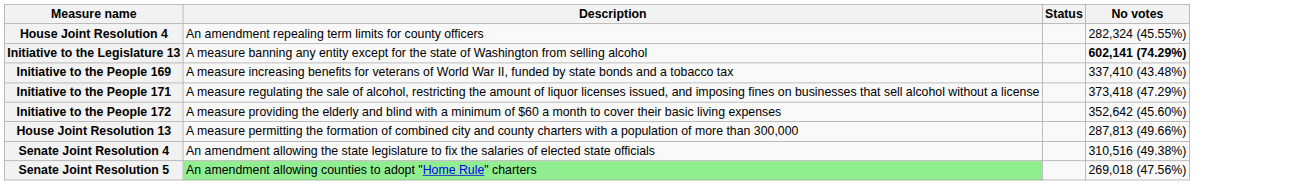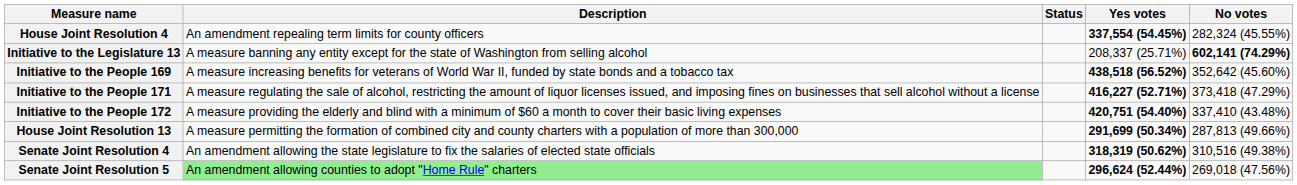+ column: Yes votes | 337,554 (54.45%) | 208,337 (25.71%) | 438,518 (56.52%) | 416,227 (52.71%) | 420,751 (54.40%) | 291,699 (50.34%) | 318,319 (50.62%) | 296,624 (52.44%)
Initiative to the People 169 | No votes: 337,410 (43.48%) -> 352,642 (45.60%)
Initiative to the People 172 | No votes: 352,642 (45.60%) -> 337,410 (43.48%)
